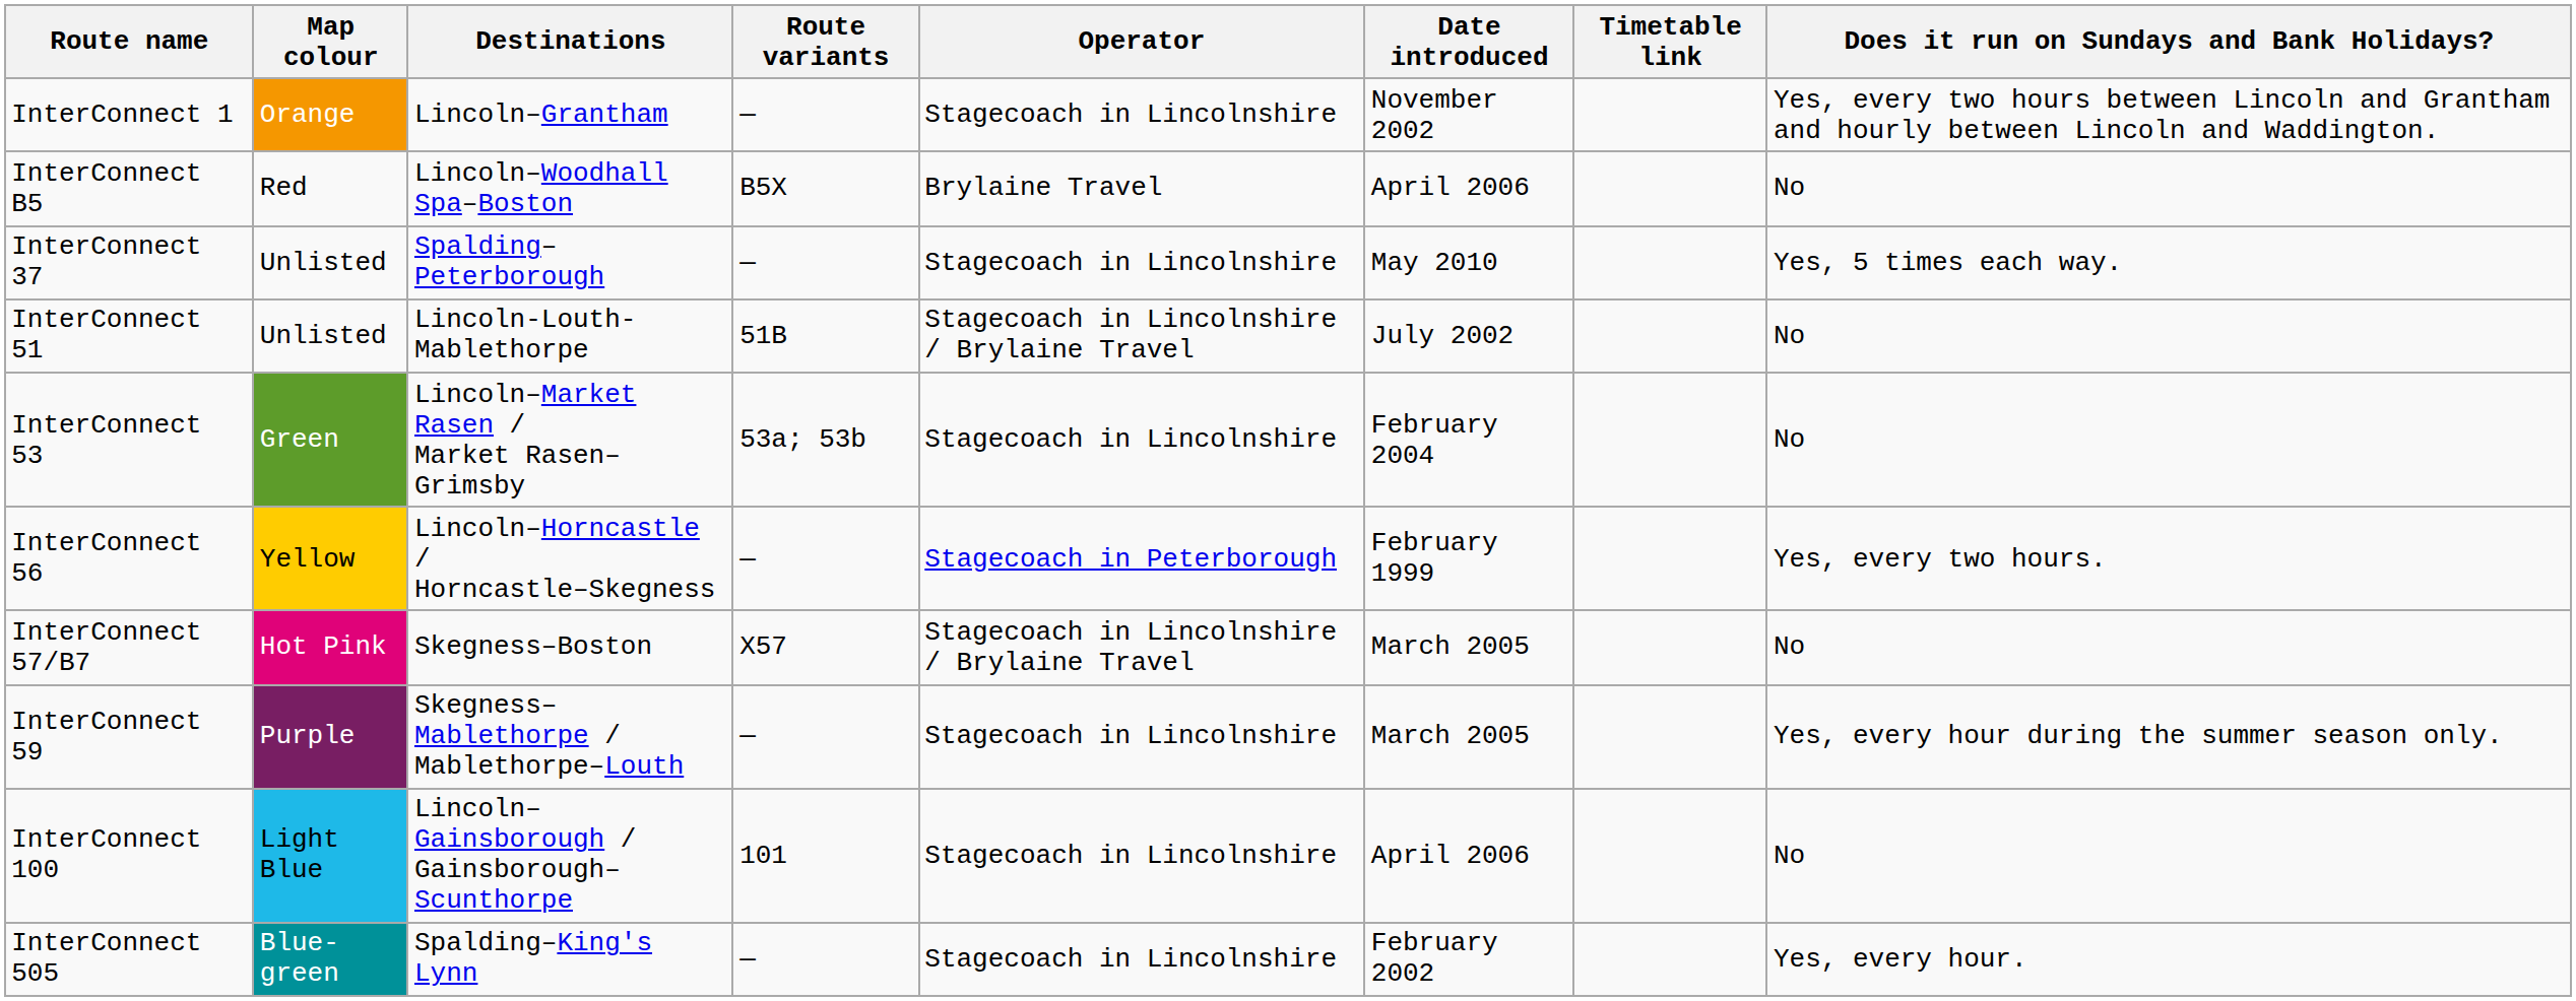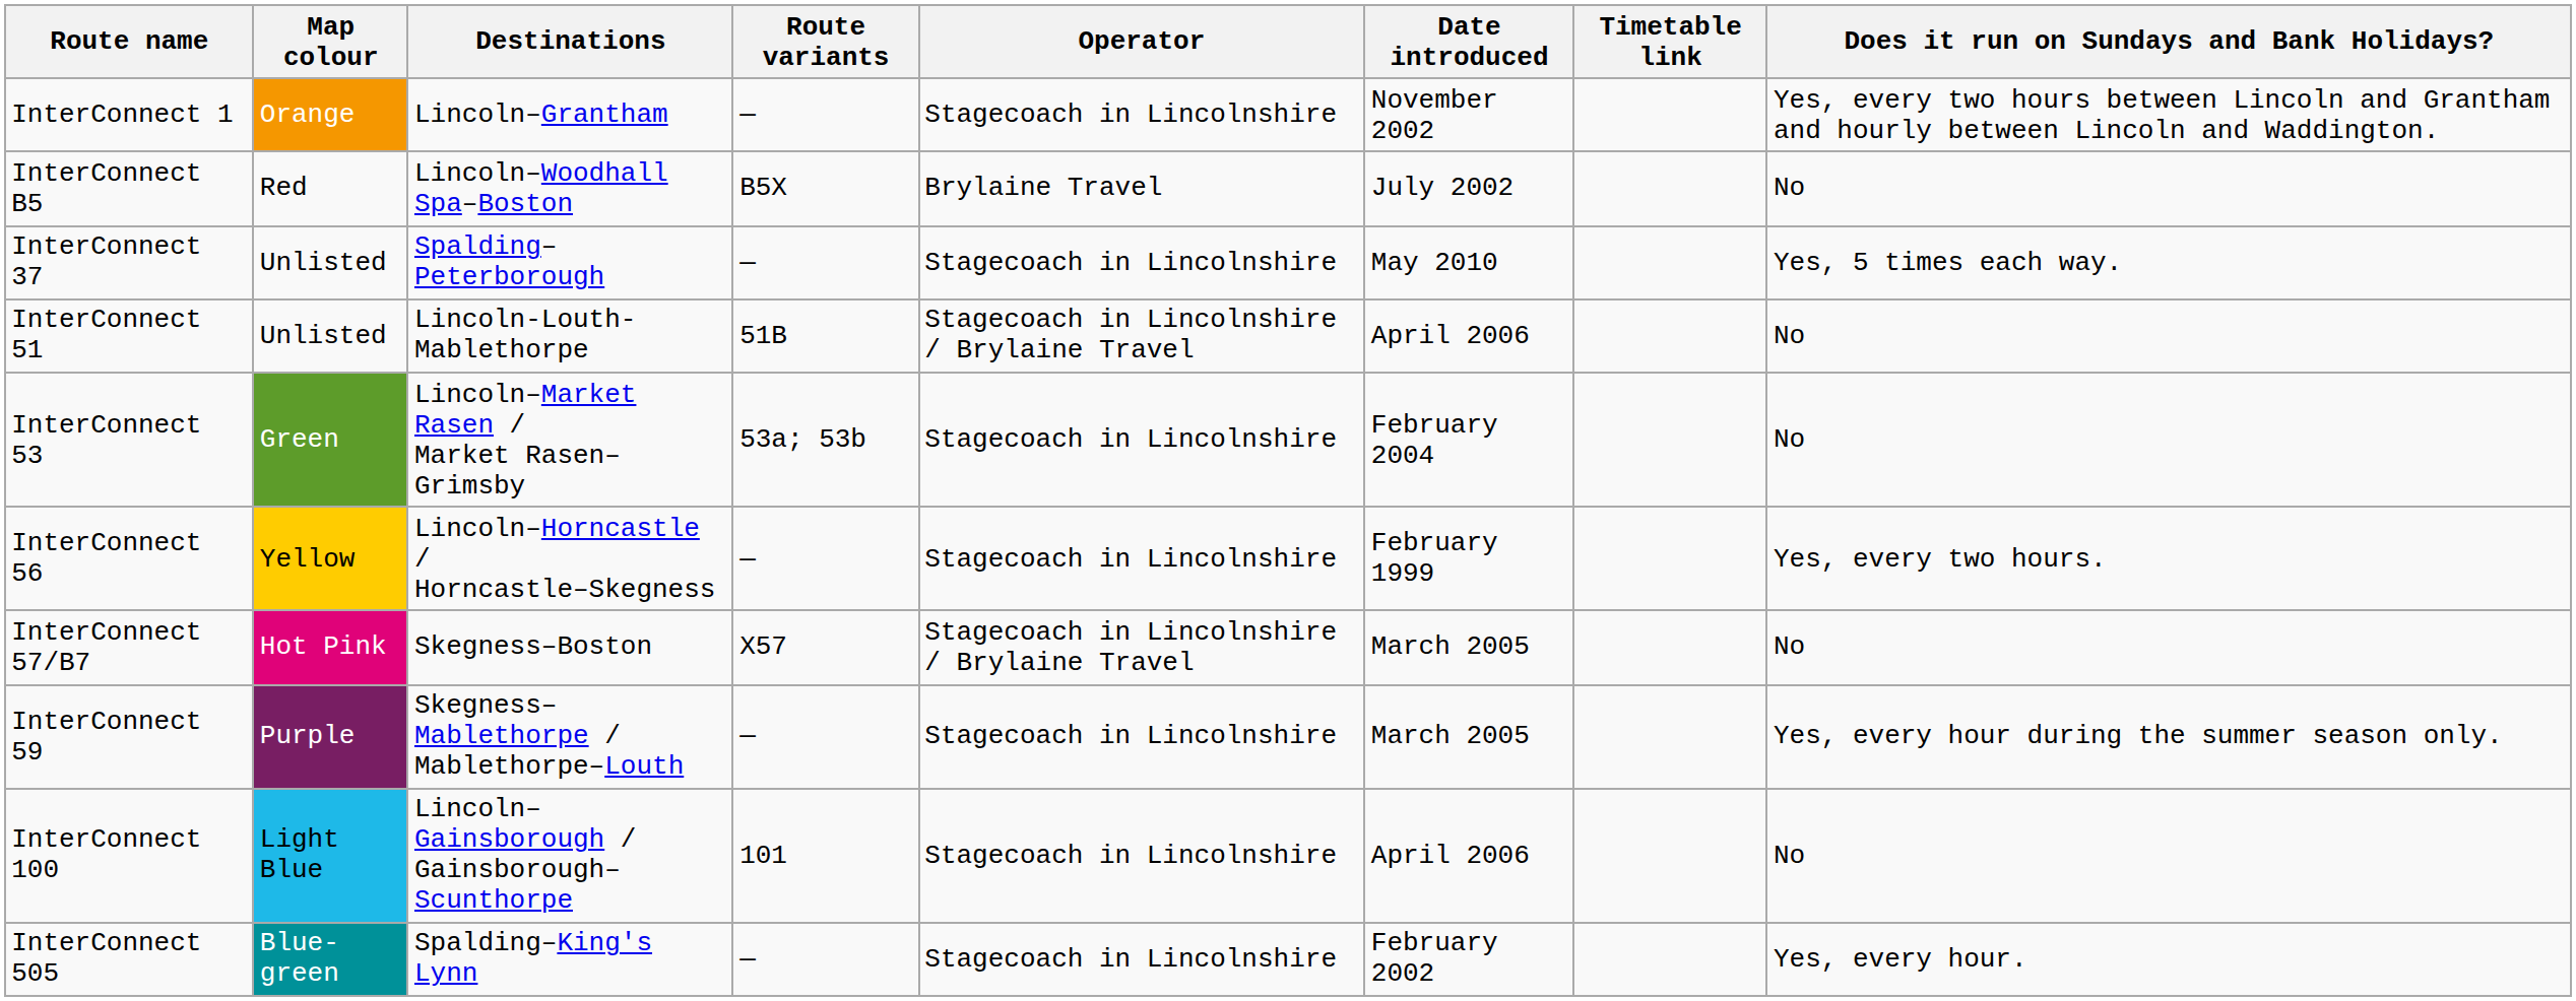InterConnect B5 | Date introduced: April 2006 -> July 2002
InterConnect 51 | Date introduced: July 2002 -> April 2006
InterConnect 56 | Operator: Stagecoach in Peterborough -> Stagecoach in Lincolnshire
